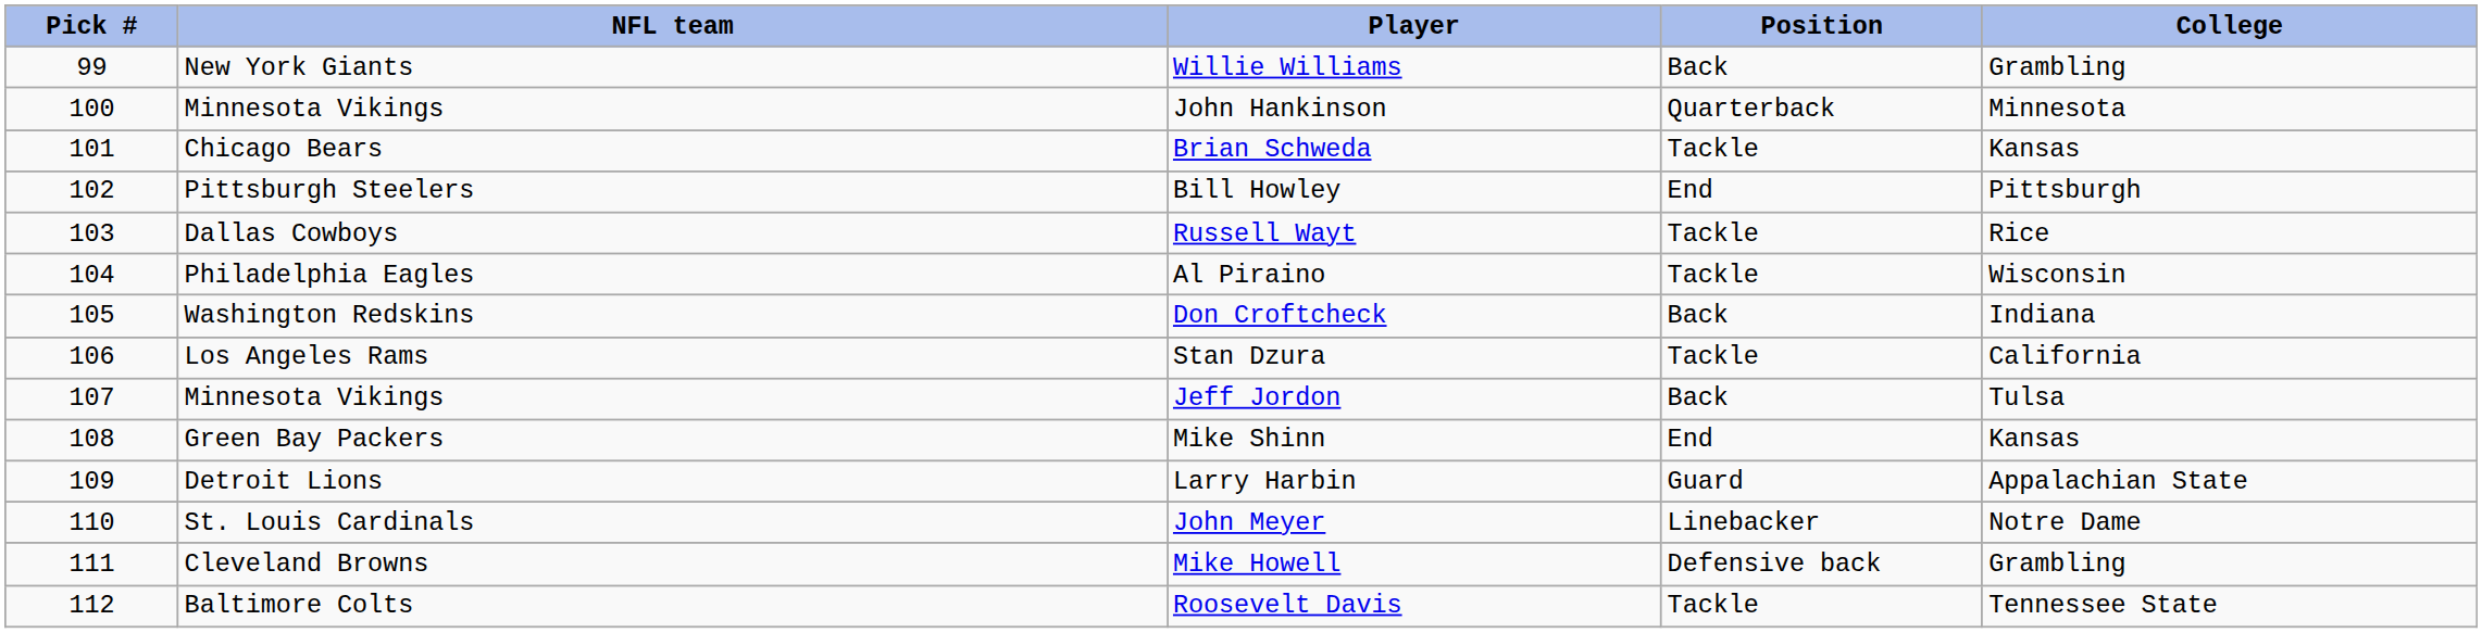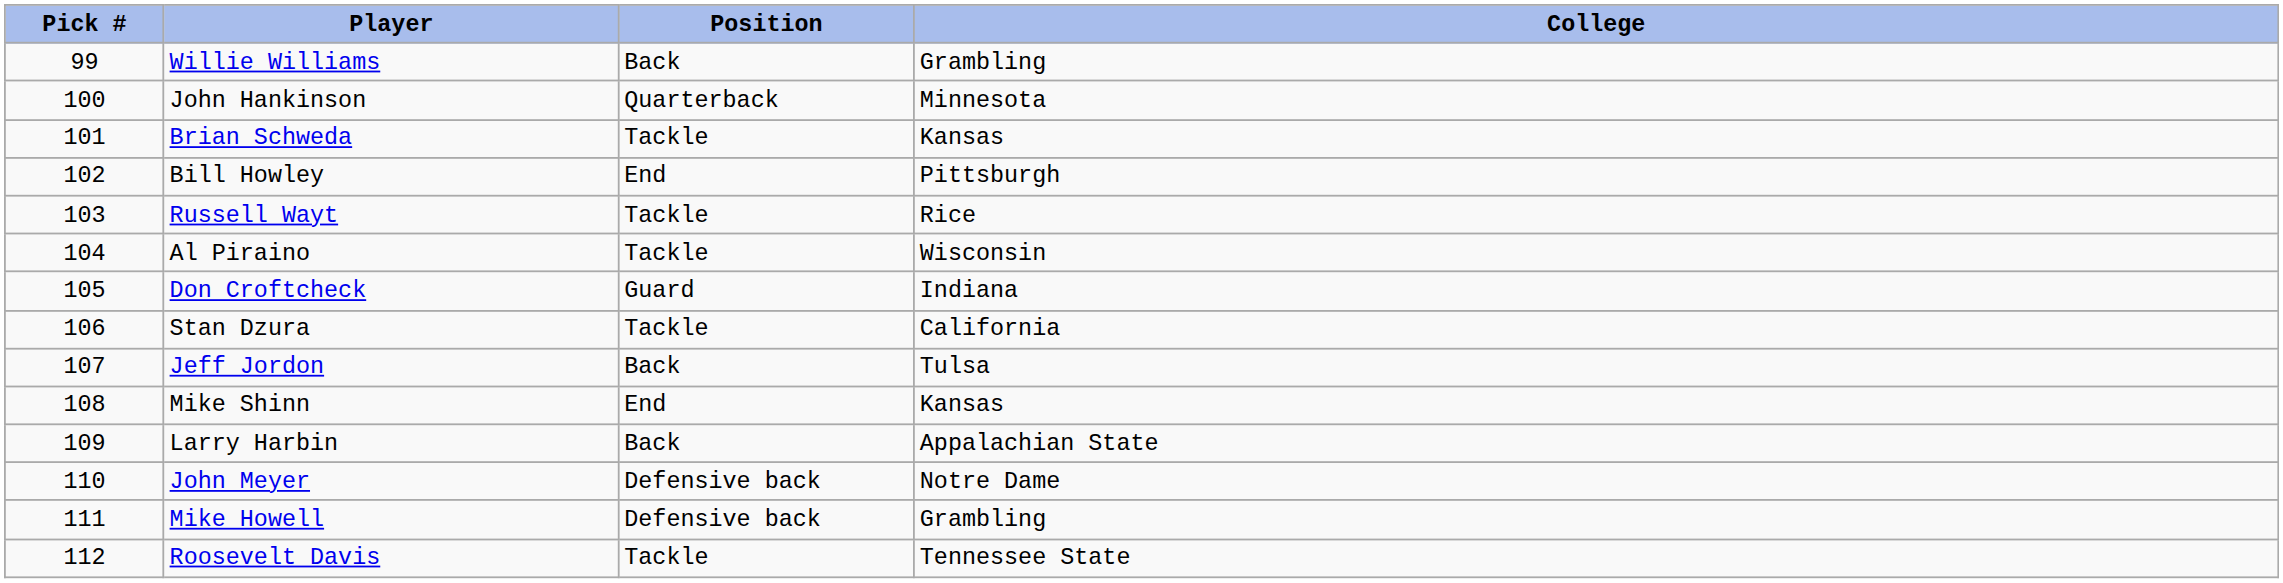- column: NFL team | New York Giants | Minnesota Vikings | Chicago Bears | Pittsburgh Steelers | Dallas Cowboys | Philadelphia Eagles | Washington Redskins | Los Angeles Rams | Minnesota Vikings | Green Bay Packers | Detroit Lions | St. Louis Cardinals | Cleveland Browns | Baltimore Colts
Don Croftcheck | Position: Back -> Guard
Larry Harbin | Position: Guard -> Back
John Meyer | Position: Linebacker -> Defensive back
